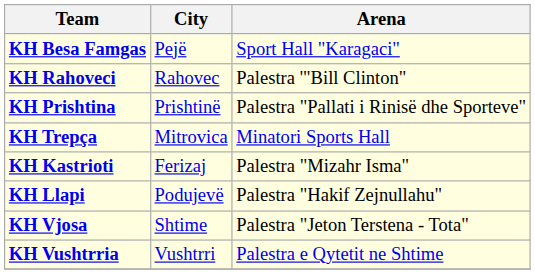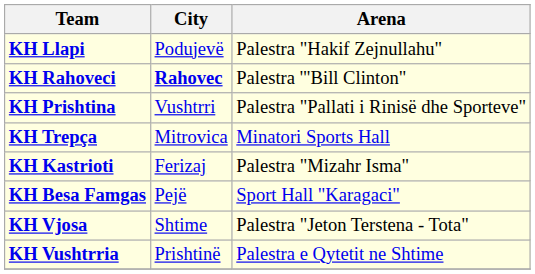rows swapped: KH Besa Famgas <-> KH Llapi
KH Rahoveci | City: normal -> bold
KH Prishtina | City: Prishtinë -> Vushtrri
KH Vushtrria | City: Vushtrri -> Prishtinë
